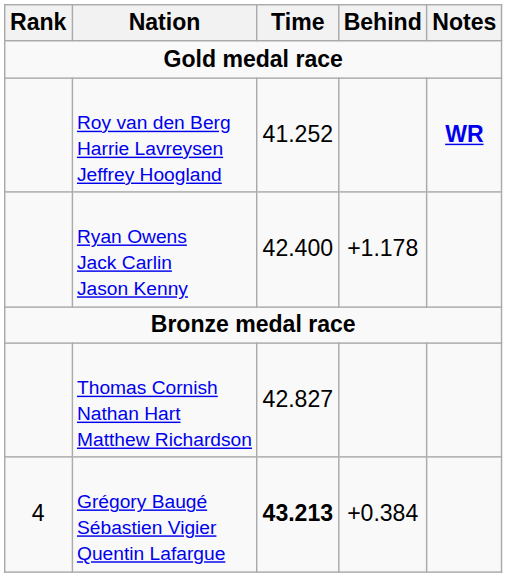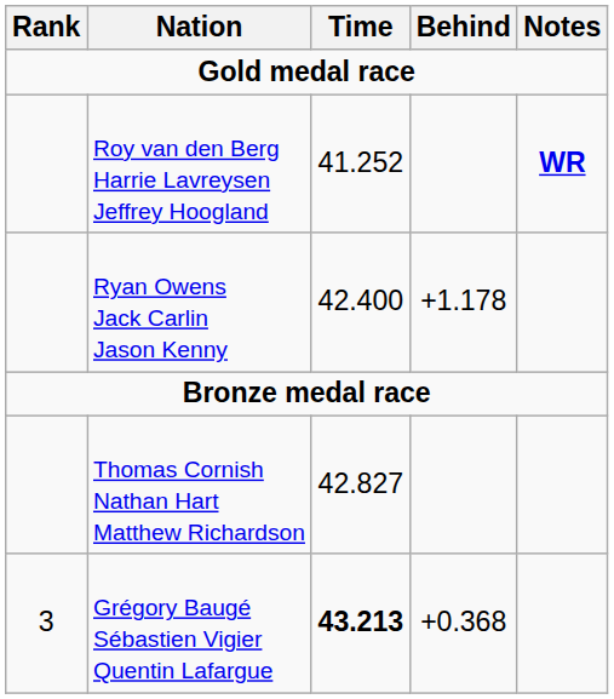Grégory Baugé Sébastien Vigier Quentin Lafargue | Rank: 4 -> 3
Grégory Baugé Sébastien Vigier Quentin Lafargue | Behind: +0.384 -> +0.368
